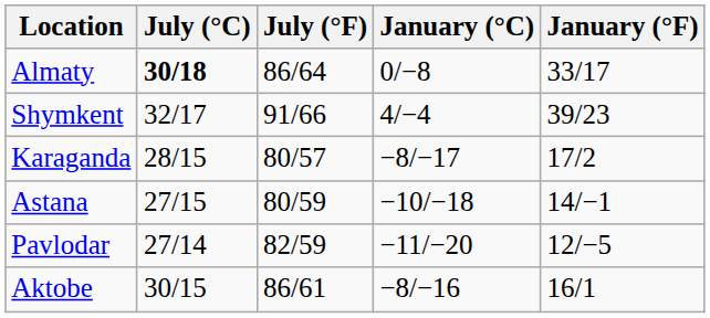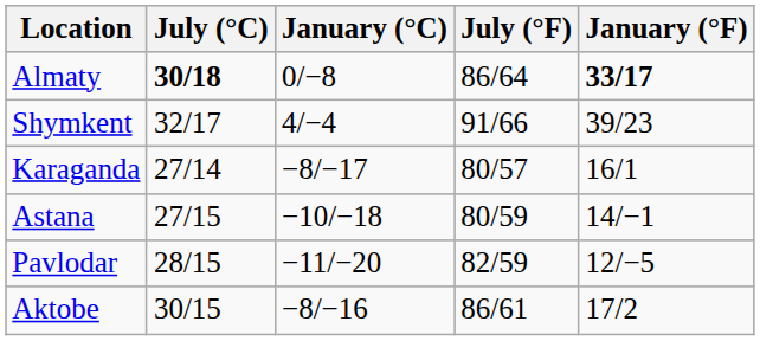columns swapped: July (°F) <-> January (°C)
Almaty | January (°F): normal -> bold
Karaganda | July (°C): 28/15 -> 27/14
Karaganda | January (°F): 17/2 -> 16/1
Pavlodar | July (°C): 27/14 -> 28/15
Aktobe | January (°F): 16/1 -> 17/2
